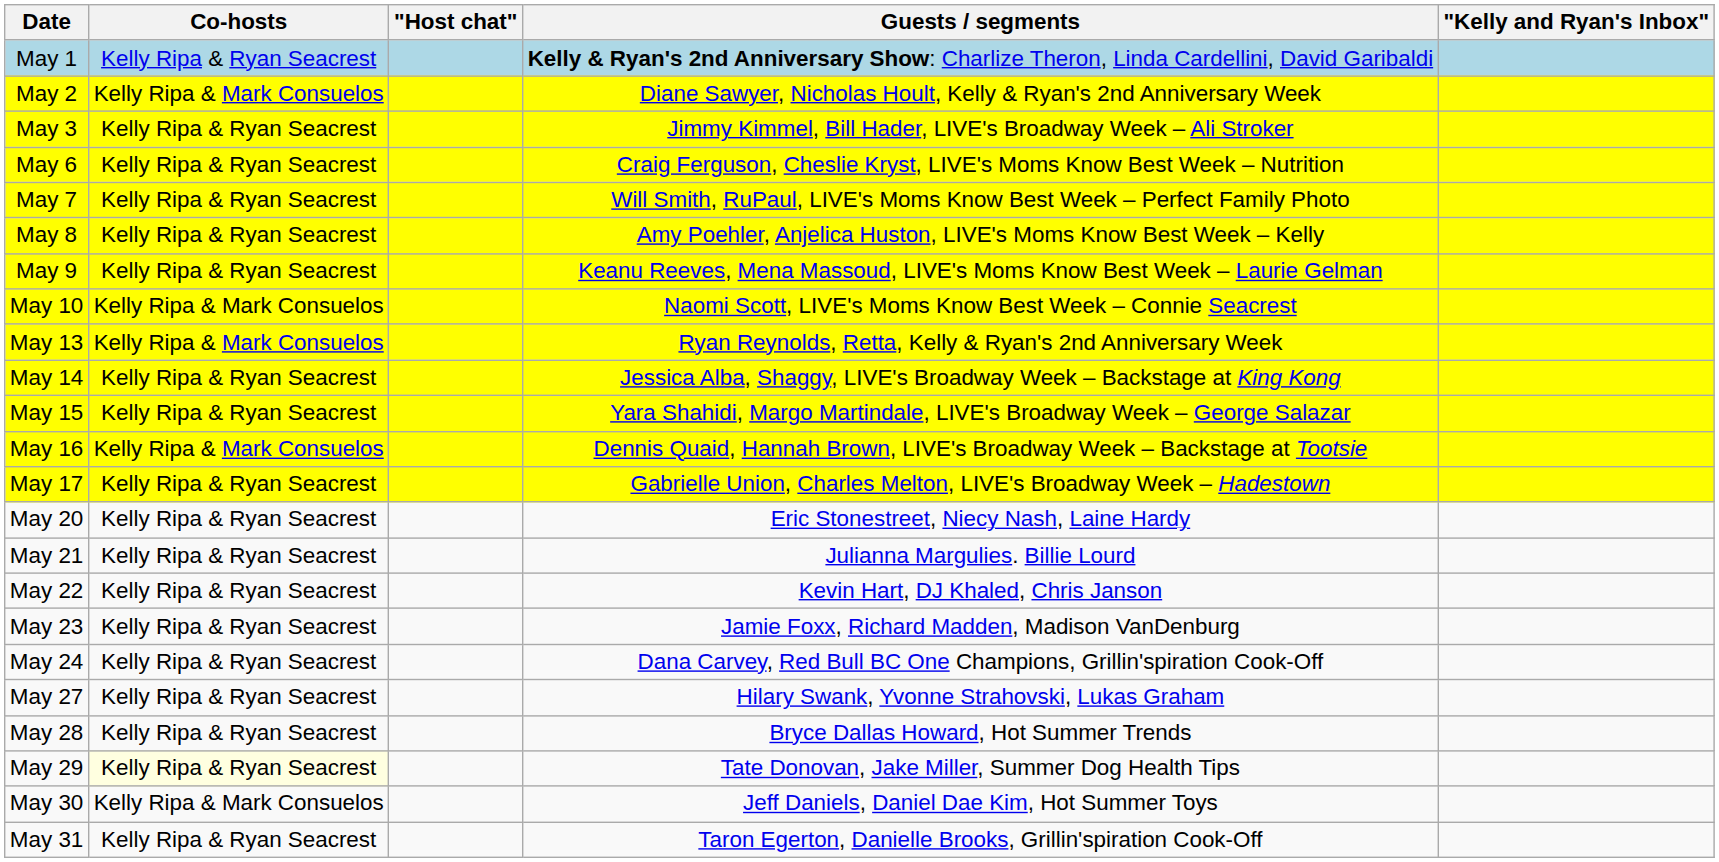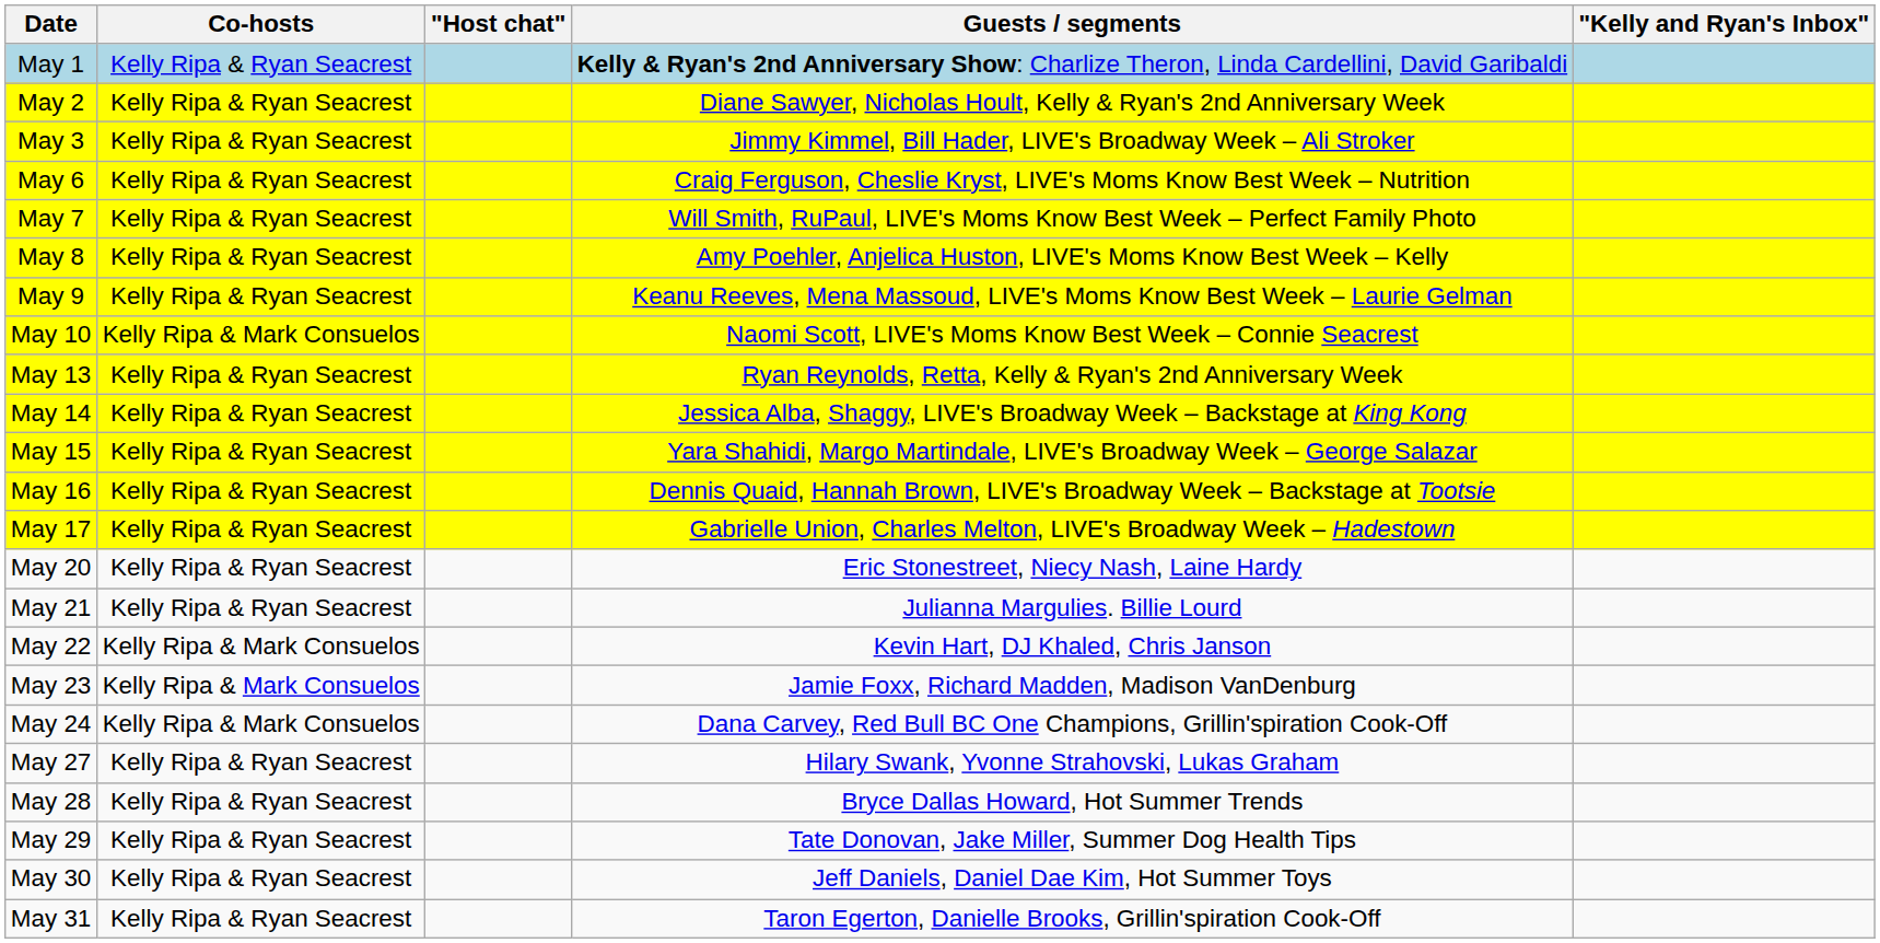May 2 | Co-hosts: Kelly Ripa & Mark Consuelos -> Kelly Ripa & Ryan Seacrest
May 13 | Co-hosts: Kelly Ripa & Mark Consuelos -> Kelly Ripa & Ryan Seacrest
May 16 | Co-hosts: Kelly Ripa & Mark Consuelos -> Kelly Ripa & Ryan Seacrest
May 22 | Co-hosts: Kelly Ripa & Ryan Seacrest -> Kelly Ripa & Mark Consuelos
May 23 | Co-hosts: Kelly Ripa & Ryan Seacrest -> Kelly Ripa & Mark Consuelos
May 24 | Co-hosts: Kelly Ripa & Ryan Seacrest -> Kelly Ripa & Mark Consuelos
May 29 | Co-hosts: lightyellow background -> no background
May 30 | Co-hosts: Kelly Ripa & Mark Consuelos -> Kelly Ripa & Ryan Seacrest
